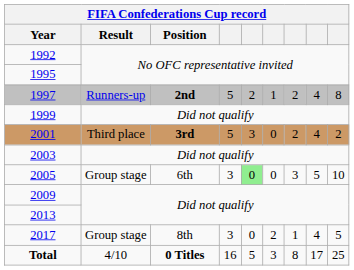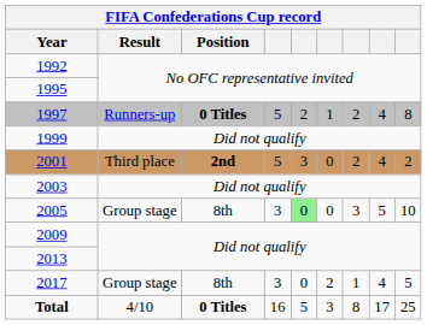1997 | Position: 2nd -> 0 Titles
2001 | Position: 3rd -> 2nd
2005 | Position: 6th -> 8th
